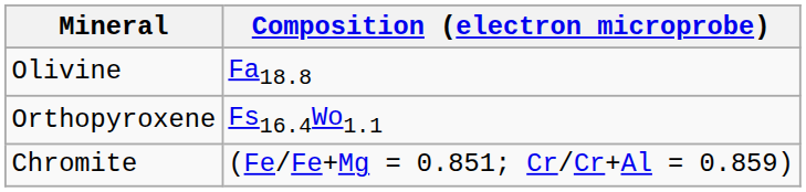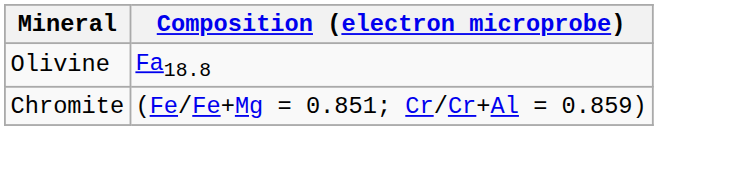- row: Orthopyroxene | Fs16.4Wo1.1
